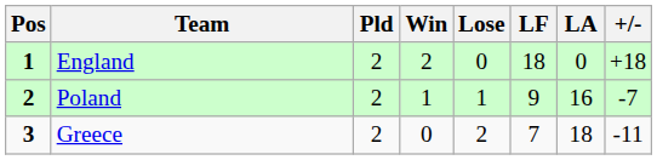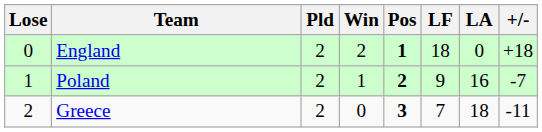columns swapped: Pos <-> Lose
